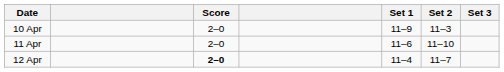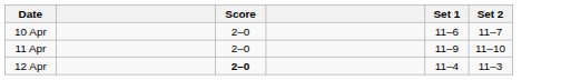- column: Set 3
10 Apr | Set 1: 11–9 -> 11–6
10 Apr | Set 2: 11–3 -> 11–7
11 Apr | Set 1: 11–6 -> 11–9
12 Apr | Set 2: 11–7 -> 11–3
